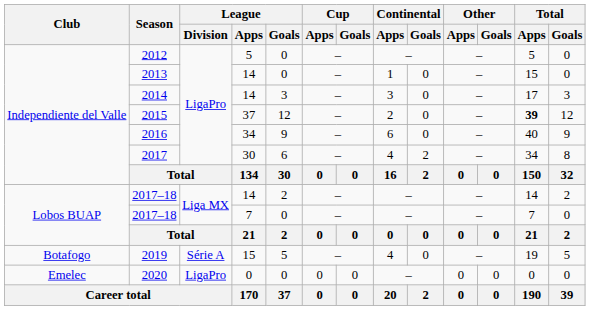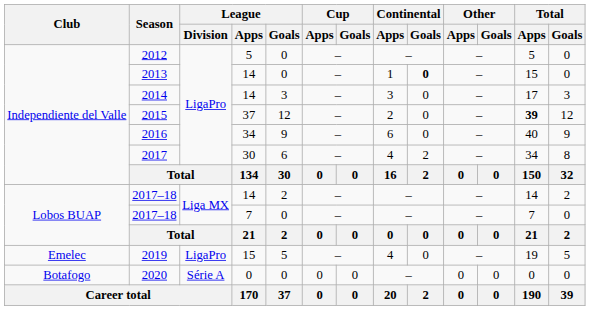2013 | Continental / Goals: normal -> bold
2019 | Club: Botafogo -> Emelec
2019 | League / Division: Série A -> LigaPro
2020 | Club: Emelec -> Botafogo
2020 | League / Division: LigaPro -> Série A
